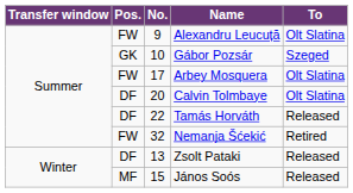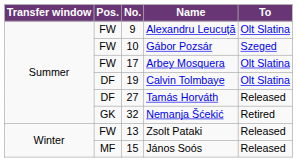Gábor Pozsár | Pos.: GK -> FW
Calvin Tolmbaye | No.: 20 -> 19
Tamás Horváth | No.: 22 -> 27
Nemanja Šćekić | Pos.: FW -> GK
Zsolt Pataki | Pos.: DF -> FW
